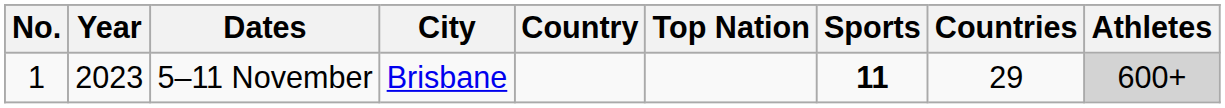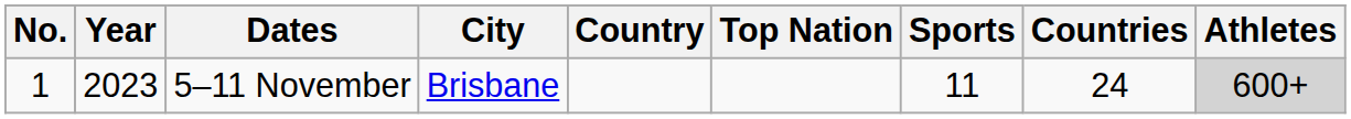5–11 November | Sports: bold -> normal
5–11 November | Countries: 29 -> 24
